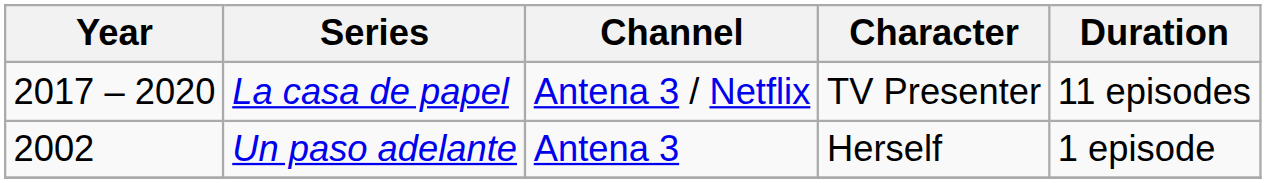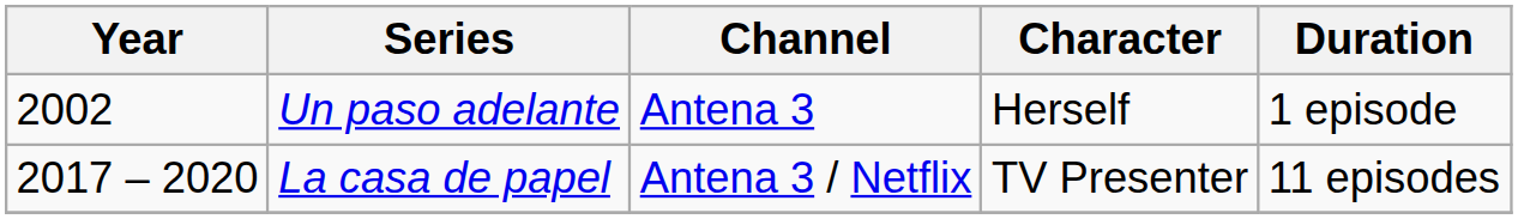rows swapped: Un paso adelante <-> La casa de papel
